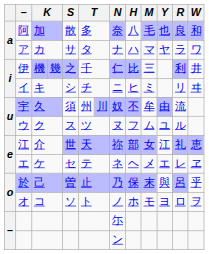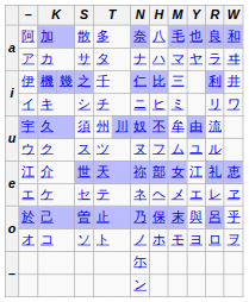ア | W: ワ -> ヰ
イ | W: ヰ -> ワ
